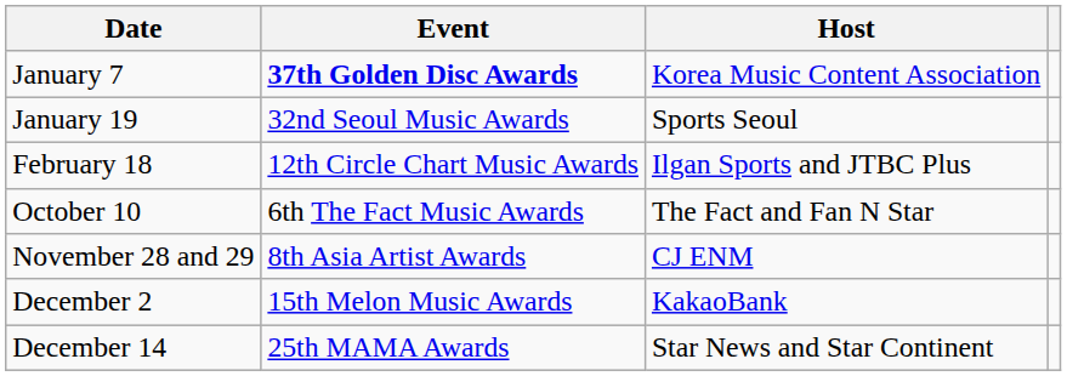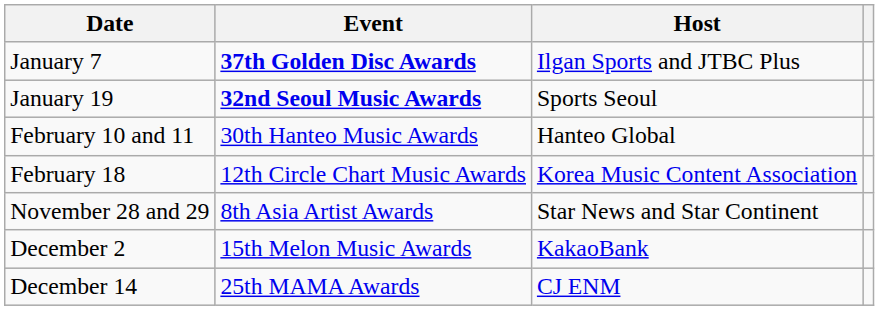January 7 | Host: Korea Music Content Association -> Ilgan Sports and JTBC Plus
January 19 | Event: normal -> bold
+ row: February 10 and 11 | 30th Hanteo Music Awards | Hanteo Global
February 18 | Host: Ilgan Sports and JTBC Plus -> Korea Music Content Association
- row: October 10 | 6th The Fact Music Awards | The Fact and Fan N Star
November 28 and 29 | Host: CJ ENM -> Star News and Star Continent
December 14 | Host: Star News and Star Continent -> CJ ENM
